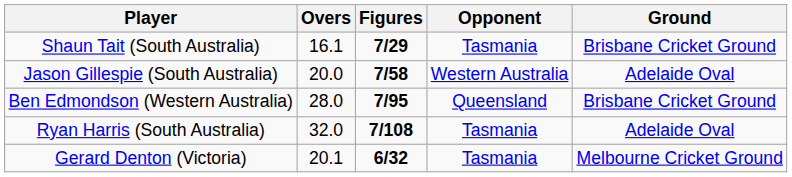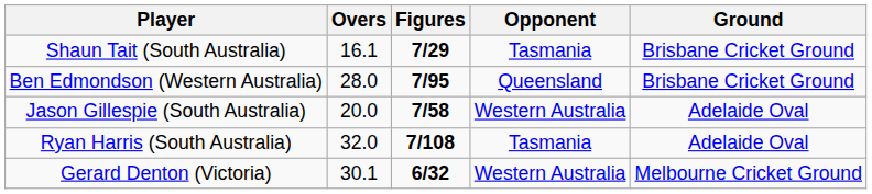rows swapped: Jason Gillespie (South Australia) <-> Ben Edmondson (Western Australia)
Gerard Denton (Victoria) | Overs: 20.1 -> 30.1
Gerard Denton (Victoria) | Opponent: Tasmania -> Western Australia
